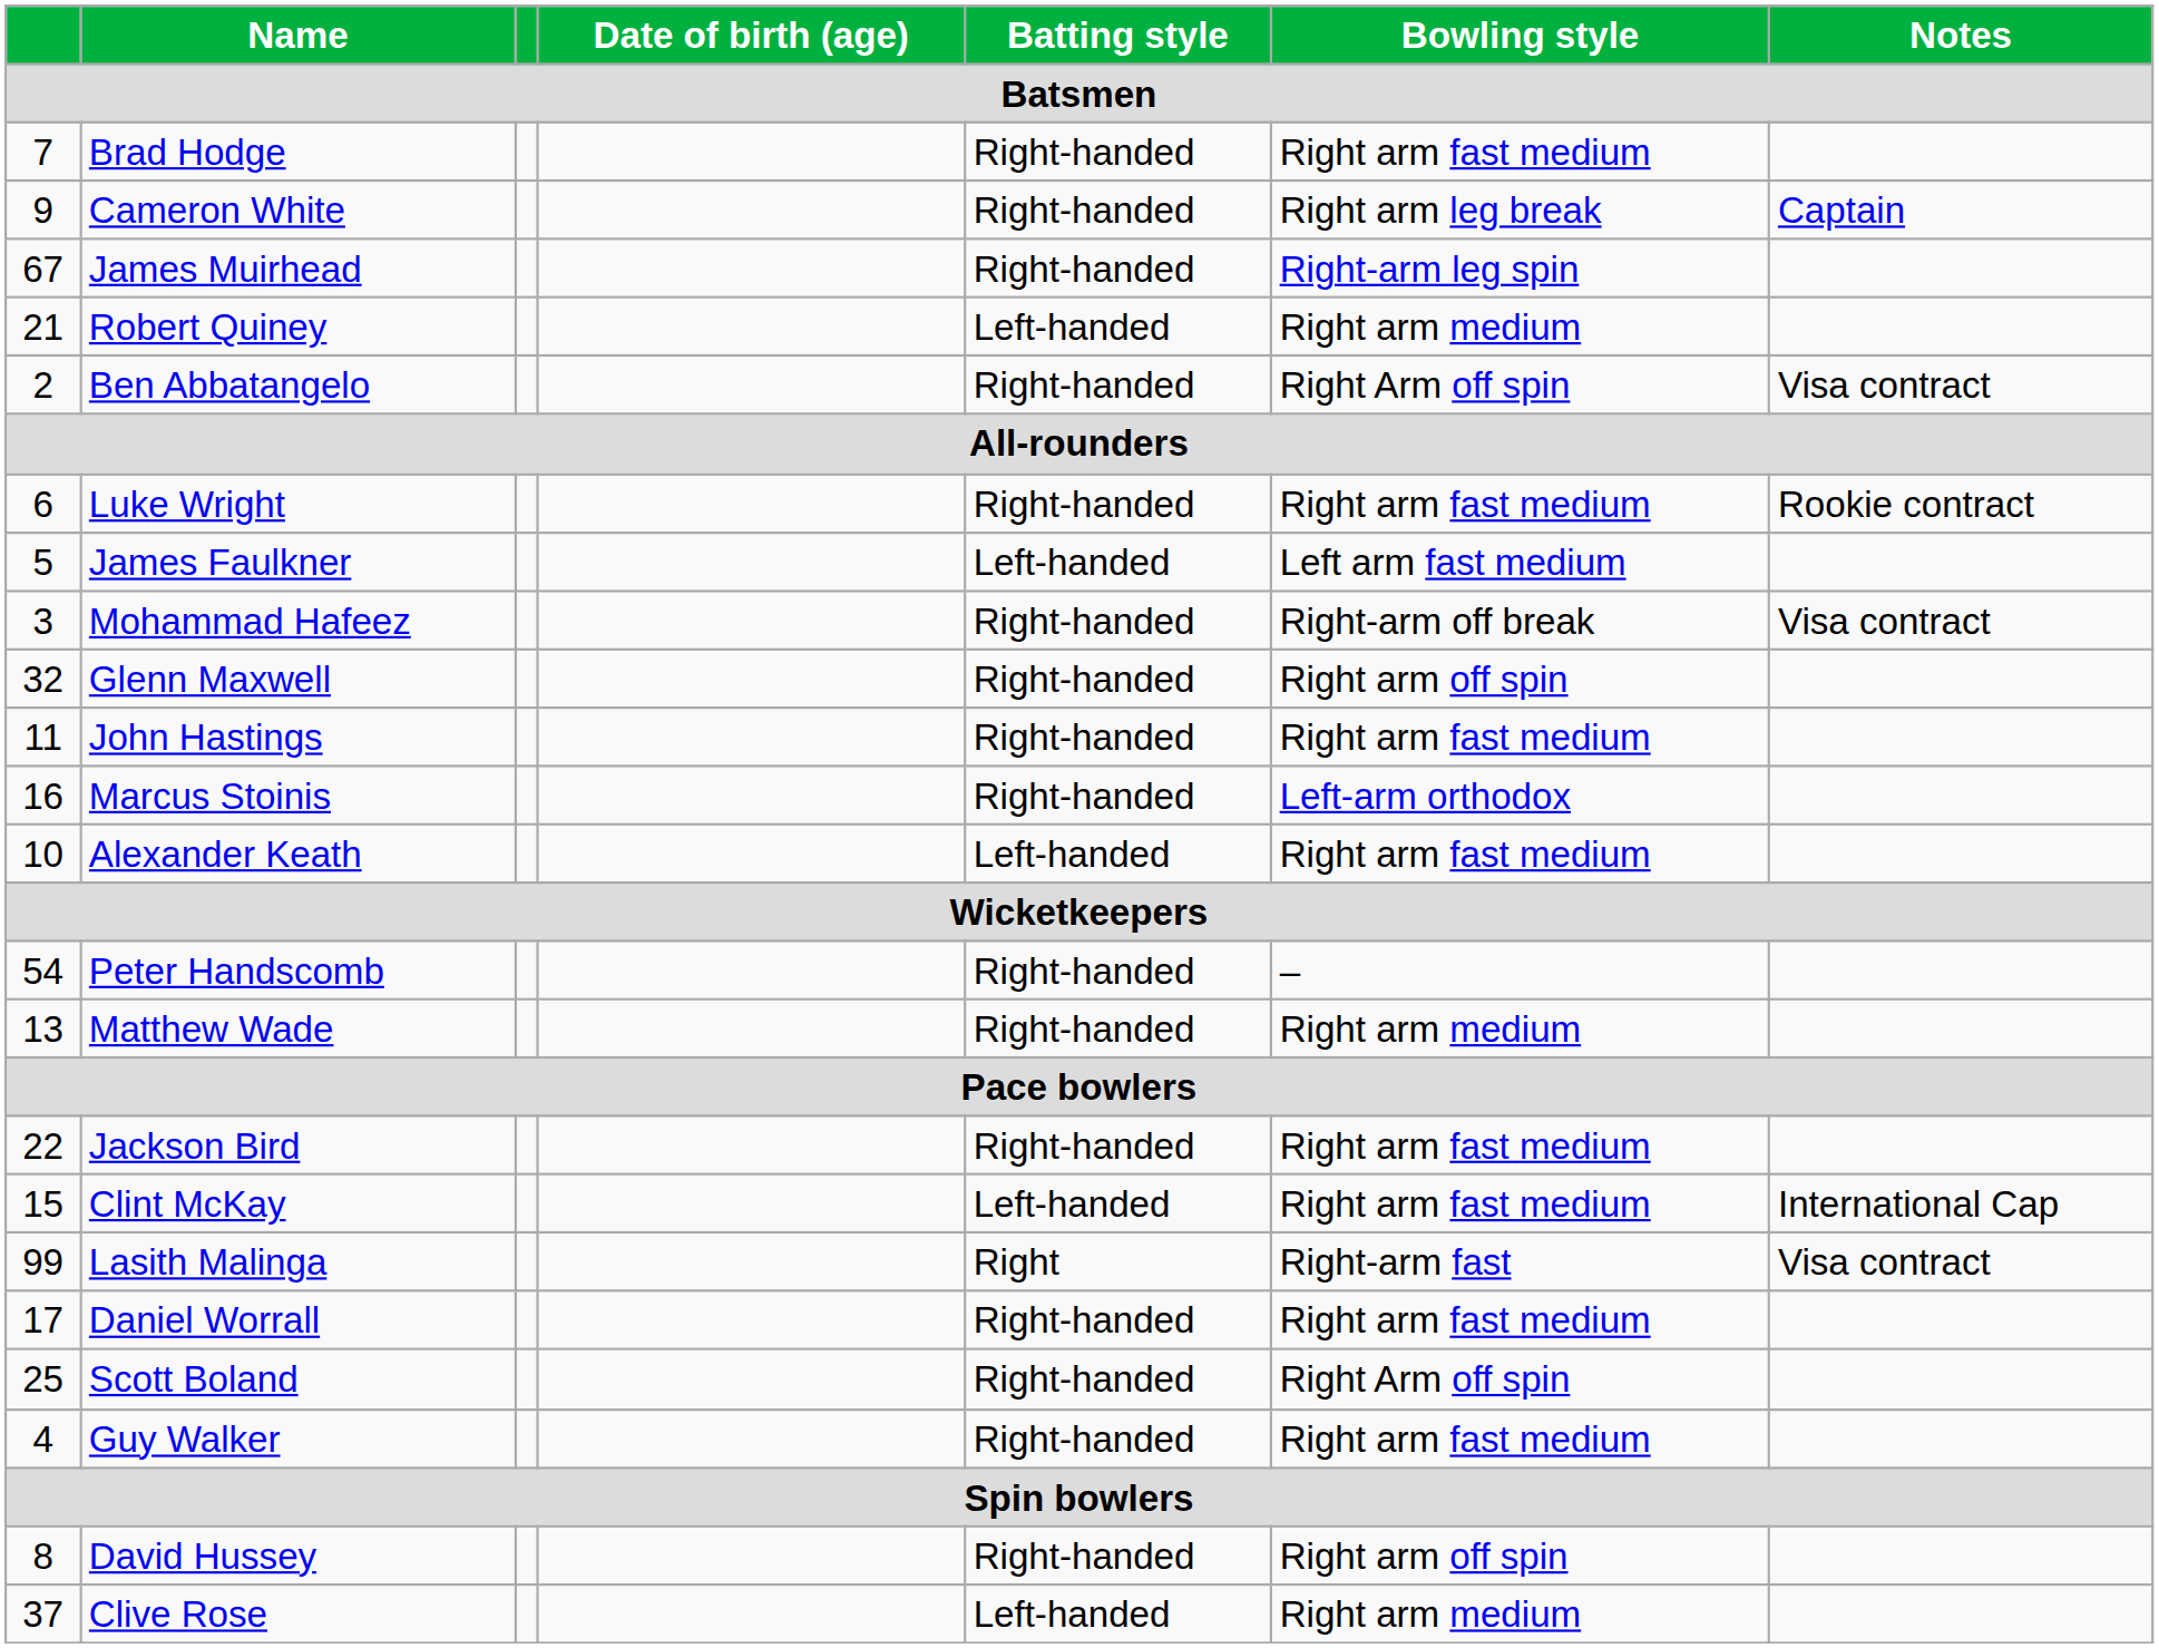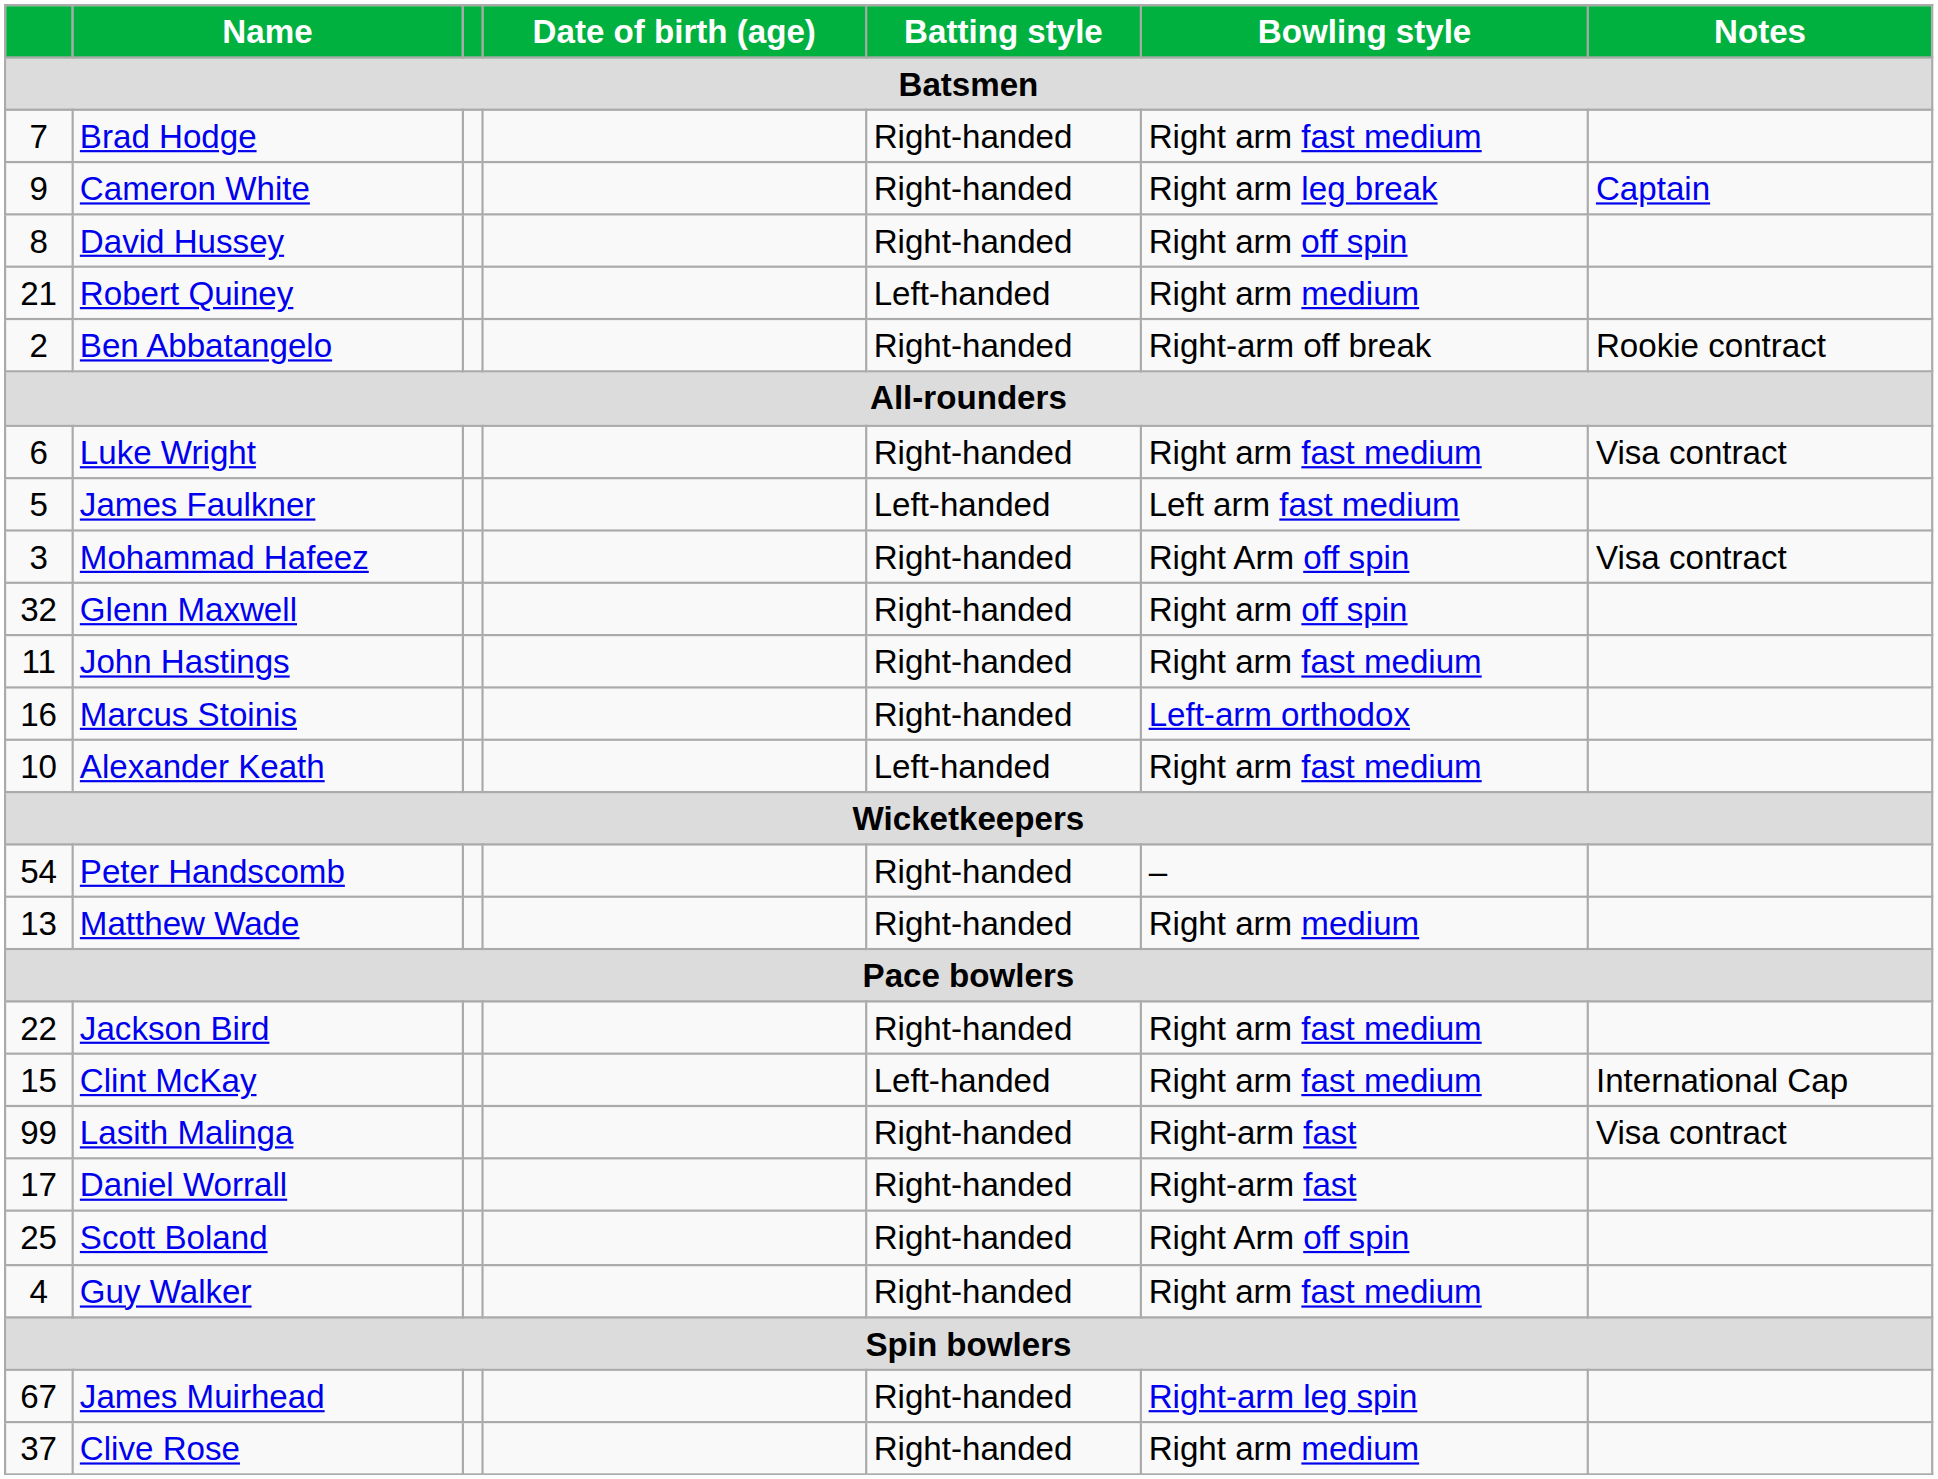rows swapped: David Hussey <-> James Muirhead
Ben Abbatangelo | Bowling style: Right Arm off spin -> Right-arm off break
Ben Abbatangelo | Notes: Visa contract -> Rookie contract
Luke Wright | Notes: Rookie contract -> Visa contract
Mohammad Hafeez | Bowling style: Right-arm off break -> Right Arm off spin
Lasith Malinga | Batting style: Right -> Right-handed
Daniel Worrall | Bowling style: Right arm fast medium -> Right-arm fast
Clive Rose | Batting style: Left-handed -> Right-handed
